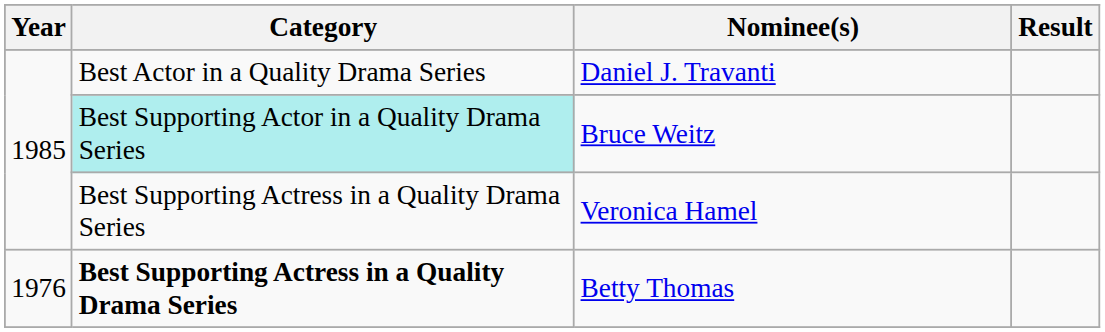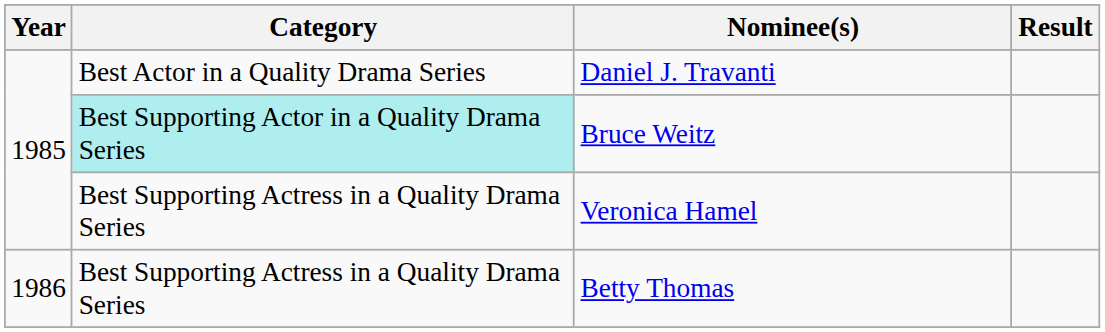Betty Thomas | Year: 1976 -> 1986
Betty Thomas | Category: bold -> normal
